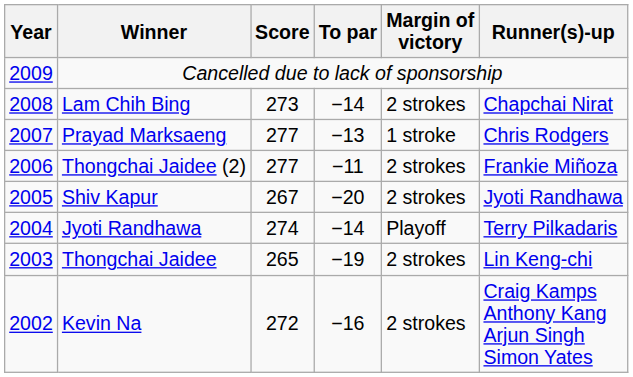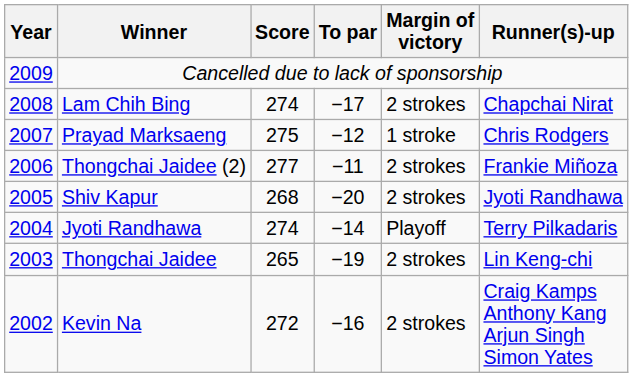Lam Chih Bing | Score: 273 -> 274
Lam Chih Bing | To par: −14 -> −17
Prayad Marksaeng | Score: 277 -> 275
Prayad Marksaeng | To par: −13 -> −12
Shiv Kapur | Score: 267 -> 268
